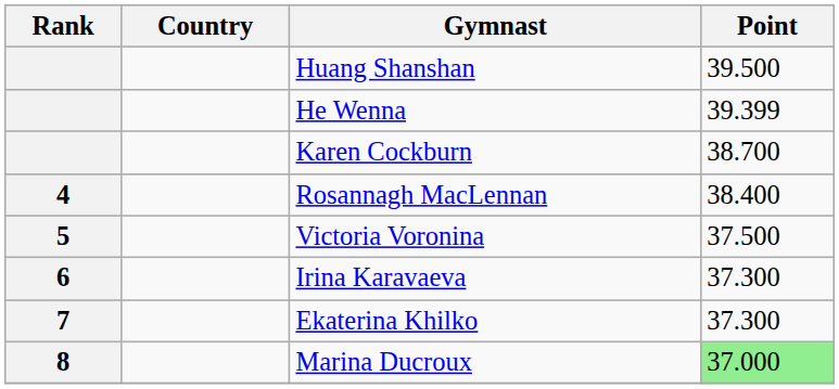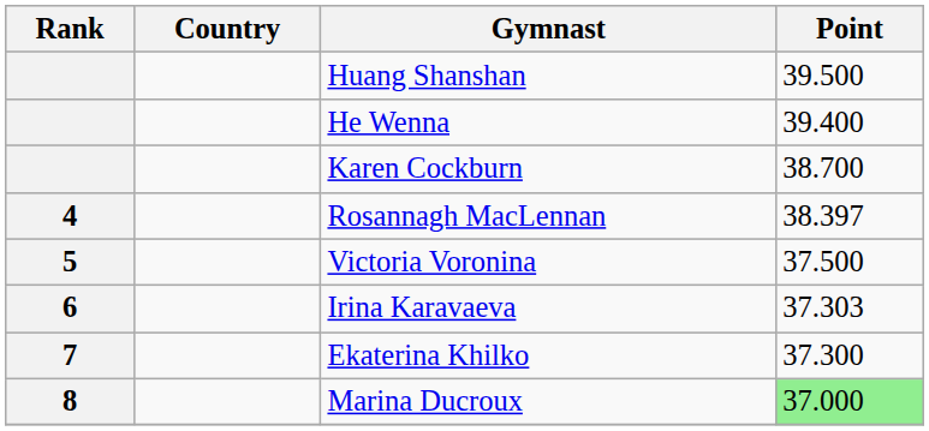He Wenna | Point: 39.399 -> 39.400
Rosannagh MacLennan | Point: 38.400 -> 38.397
Irina Karavaeva | Point: 37.300 -> 37.303
